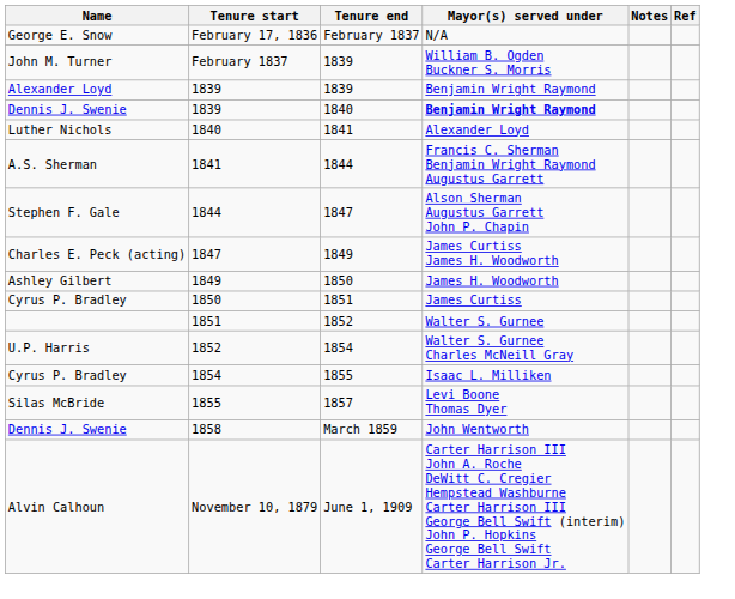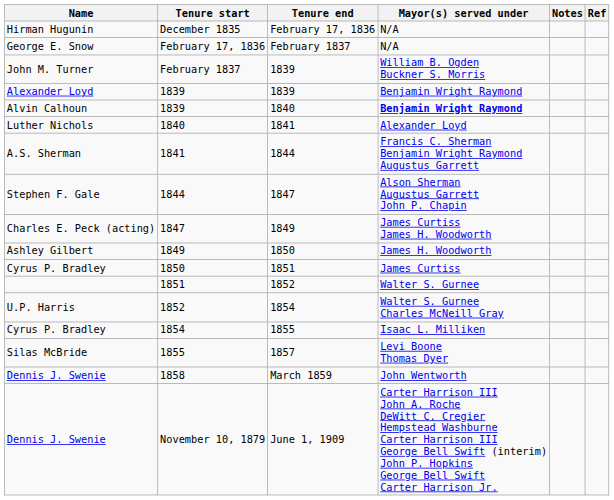+ row: Hirman Hugunin | December 1835 | February 17, 1836 | N/A
1839 / 1840 | Name: Dennis J. Swenie -> Alvin Calhoun
November 10, 1879 | Name: Alvin Calhoun -> Dennis J. Swenie
